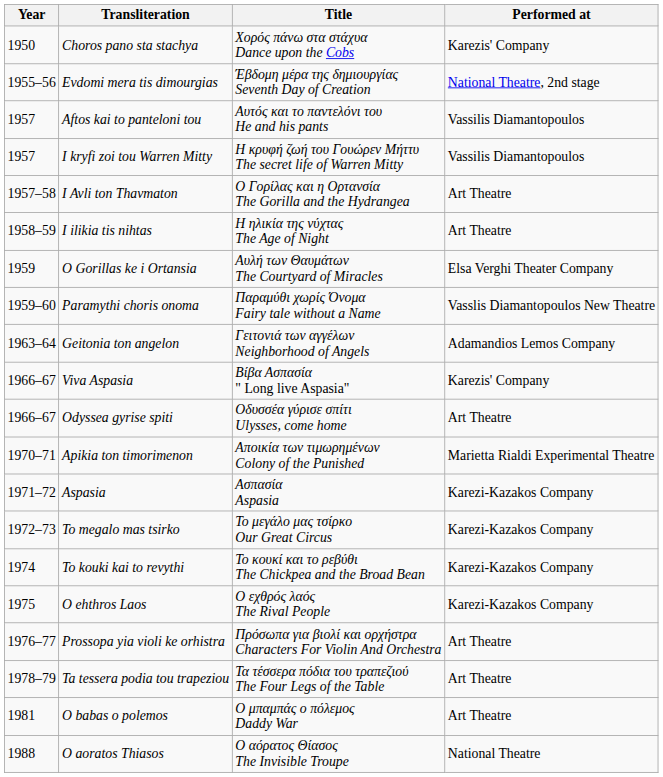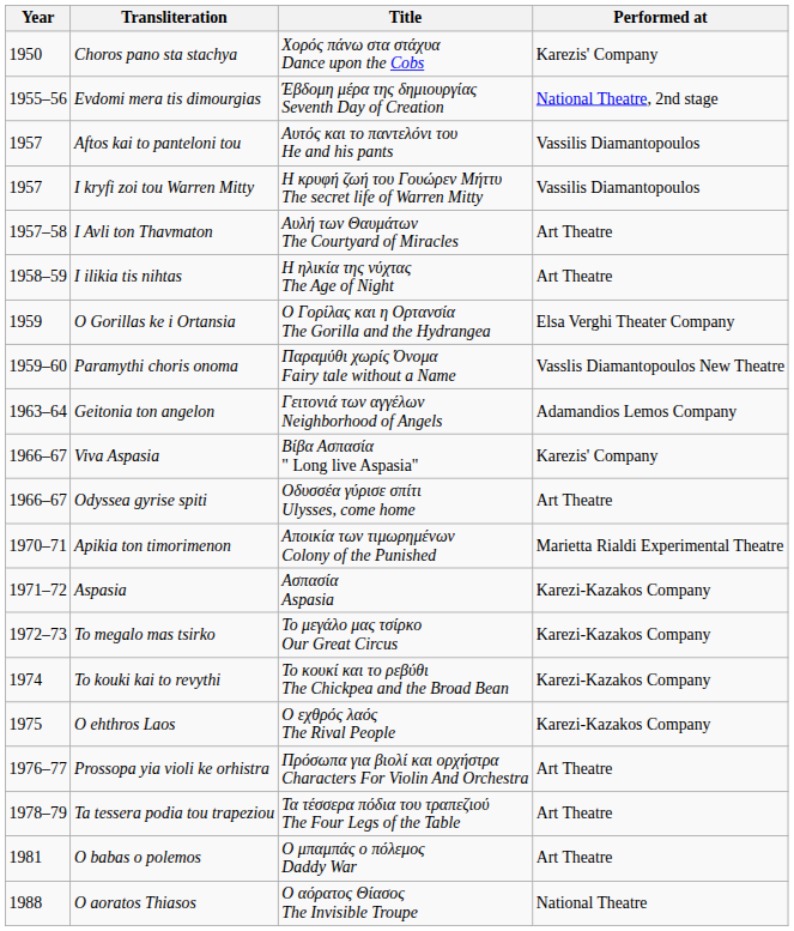I Avli ton Thavmaton | Title: Ο Γορίλας και η Ορτανσία The Gorilla and the Hydrangea -> Αυλή των Θαυμάτων The Courtyard of Miracles
O Gorillas ke i Ortansia | Title: Αυλή των Θαυμάτων The Courtyard of Miracles -> Ο Γορίλας και η Ορτανσία The Gorilla and the Hydrangea
